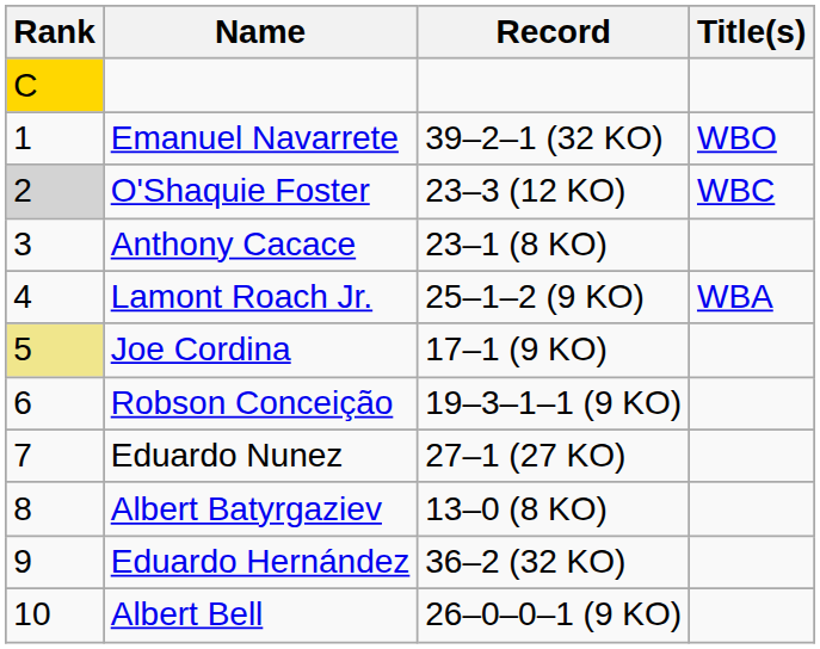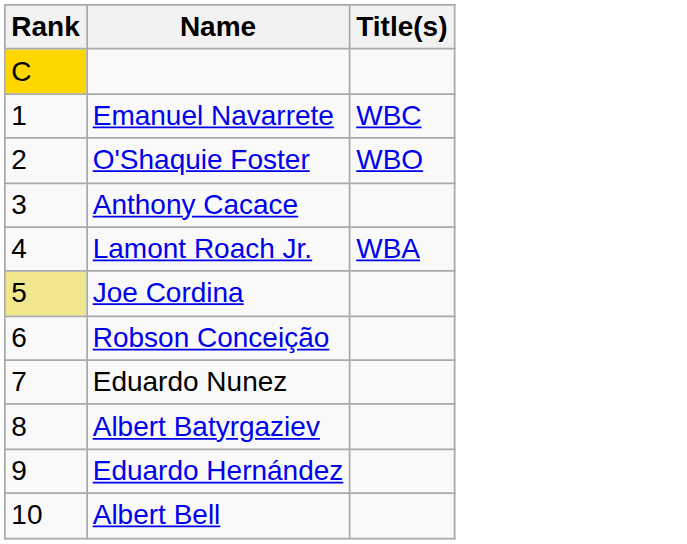- column: Record | 39–2–1 (32 KO) | 23–3 (12 KO) | 23–1 (8 KO) | 25–1–2 (9 KO) | 17–1 (9 KO) | 19–3–1–1 (9 KO) | 27–1 (27 KO) | 13–0 (8 KO) | 36–2 (32 KO) | 26–0–0–1 (9 KO)
Emanuel Navarrete | Title(s): WBO -> WBC
O'Shaquie Foster | Rank: lightgrey background -> no background
O'Shaquie Foster | Title(s): WBC -> WBO
